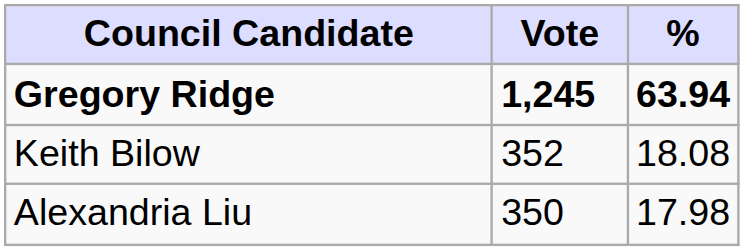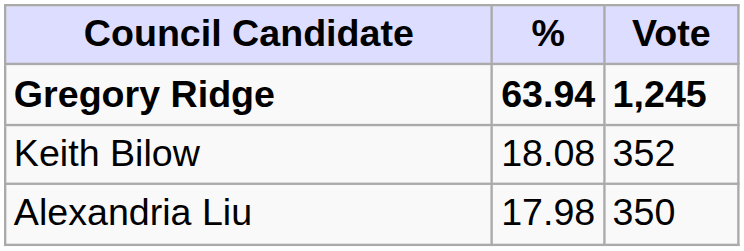columns swapped: Vote <-> %
